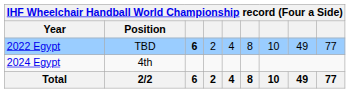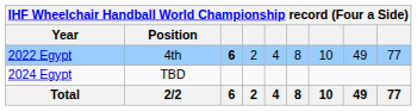2022 Egypt | Position: TBD -> 4th
2024 Egypt | Position: 4th -> TBD
